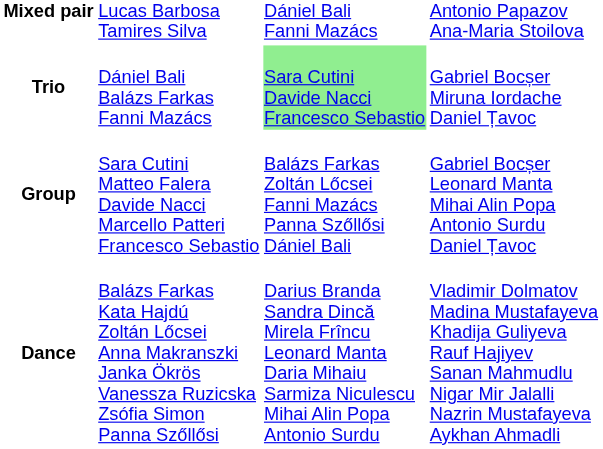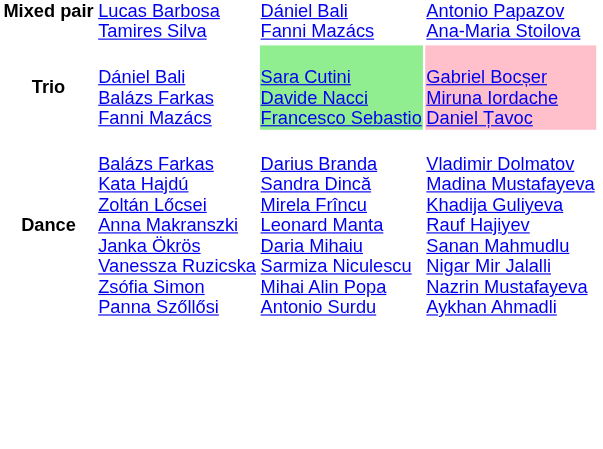Trio | column 4: no background -> pink background
- row: Group | Sara Cutini Matteo Falera Davide Nacci Marcello Patteri Francesco Sebastio | Balázs Farkas Zoltán Lőcsei Fanni Mazács Panna Szőllősi Dániel Bali | Gabriel Bocșer Leonard Manta Mihai Alin Popa Antonio Surdu Daniel Țavoc
